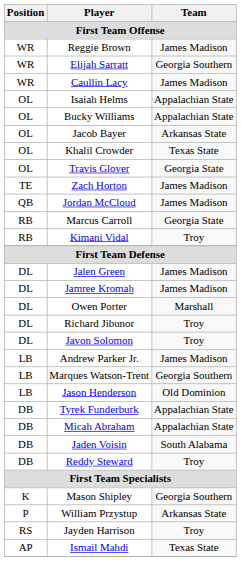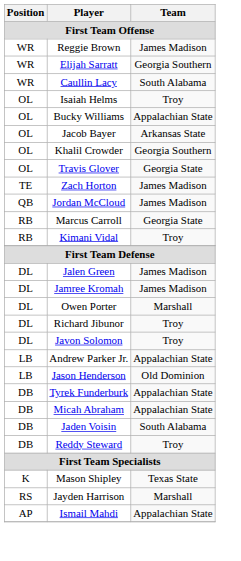Caullin Lacy | Team: James Madison -> South Alabama
Isaiah Helms | Team: Appalachian State -> Troy
Khalil Crowder | Team: Texas State -> Georgia Southern
Andrew Parker Jr. | Team: James Madison -> Appalachian State
- row: LB | Marques Watson-Trent | Georgia Southern
Mason Shipley | Team: Georgia Southern -> Texas State
- row: P | William Przystup | Arkansas State
Jayden Harrison | Team: Troy -> Marshall
Ismail Mahdi | Team: Texas State -> Appalachian State
